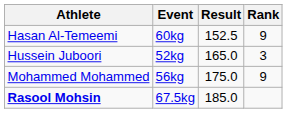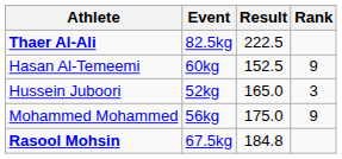+ row: Thaer Al-Ali | 82.5kg | 222.5
Rasool Mohsin | Result: 185.0 -> 184.8
